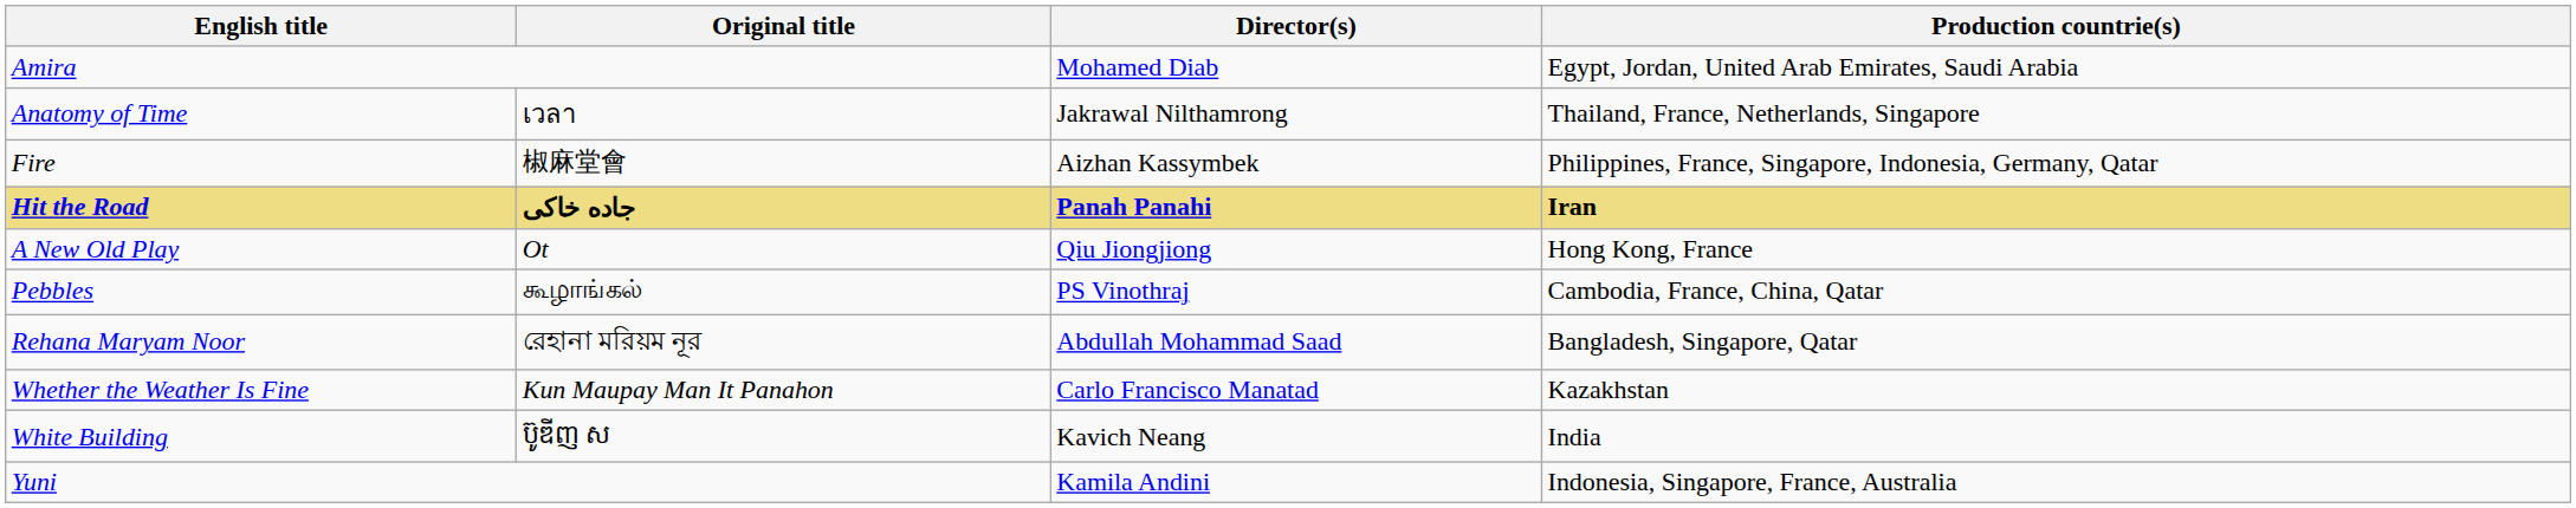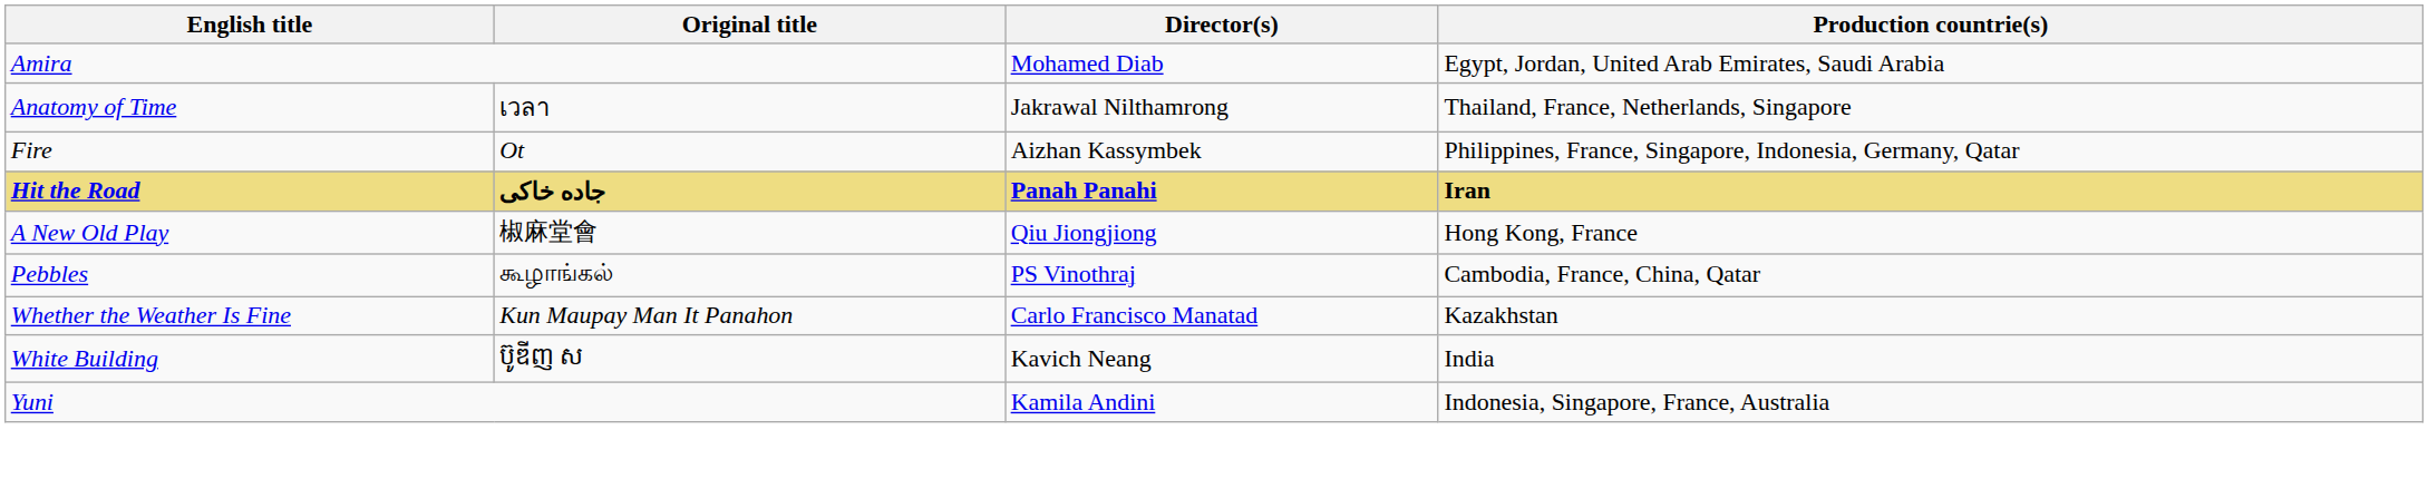Fire | Original title: 椒麻堂會 -> Ot
A New Old Play | Original title: Ot -> 椒麻堂會
- row: Rehana Maryam Noor | রেহানা মরিয়ম নূর | Abdullah Mohammad Saad | Bangladesh, Singapore, Qatar
